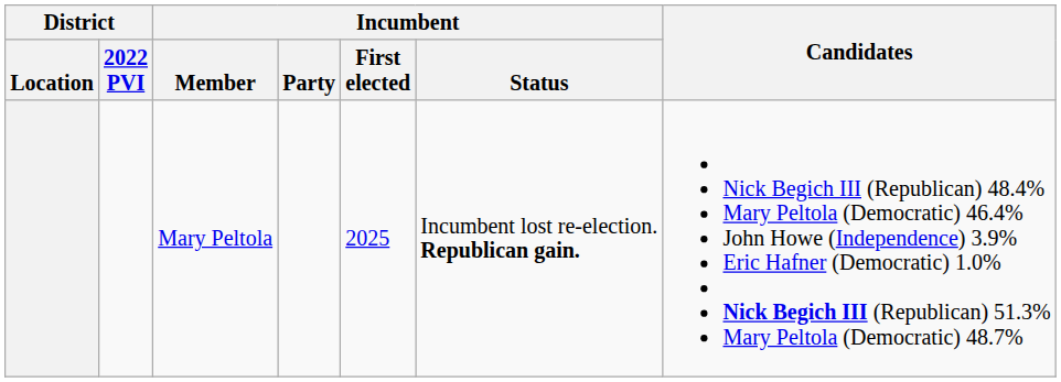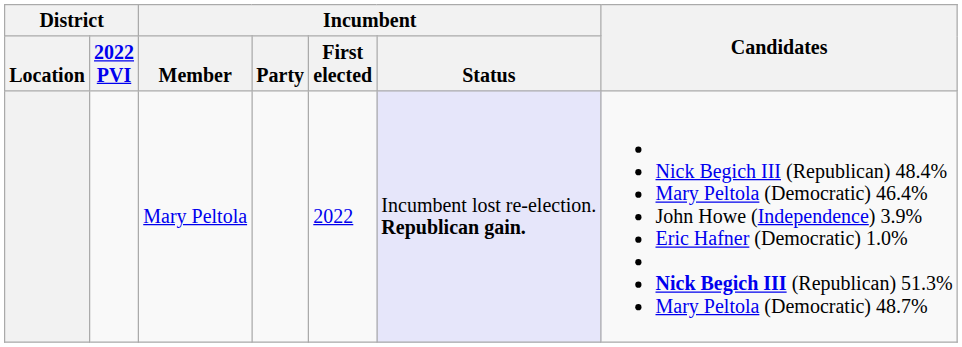Mary Peltola | Incumbent / First elected: 2025 -> 2022
Mary Peltola | Incumbent / Status: no background -> lavender background
